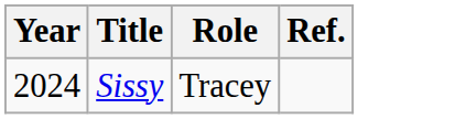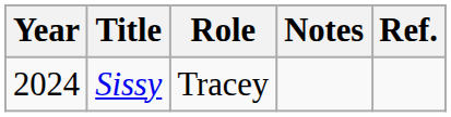+ column: Notes
